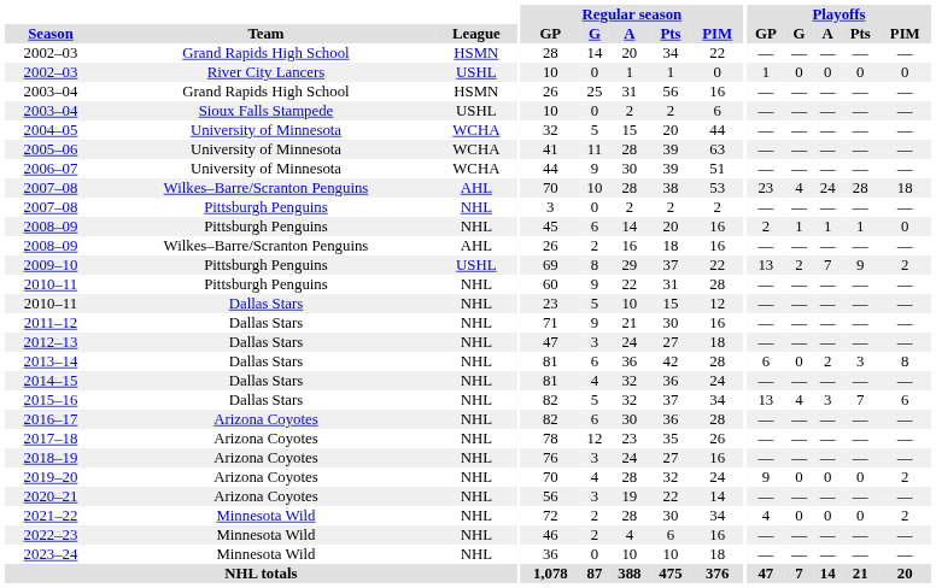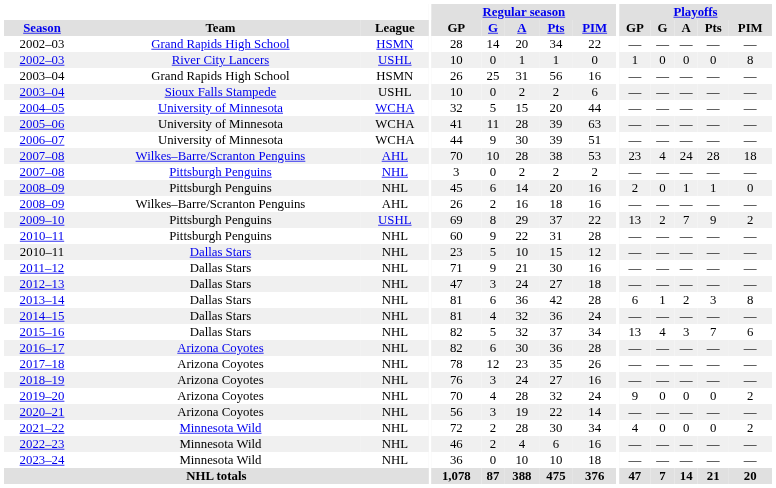2002–03 / River City Lancers | Playoffs / PIM: 0 -> 8
2008–09 / Pittsburgh Penguins | Playoffs / G: 1 -> 0
2013–14 | Playoffs / G: 0 -> 1
